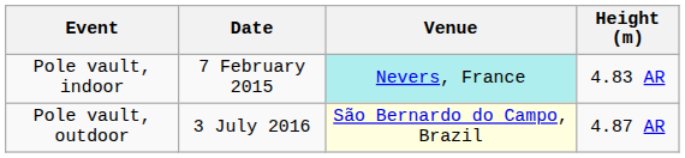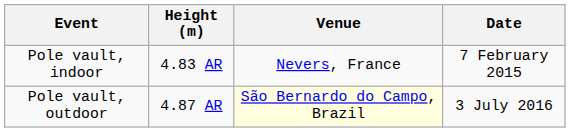columns swapped: Height (m) <-> Date
Pole vault, indoor | Venue: paleturquoise background -> no background
